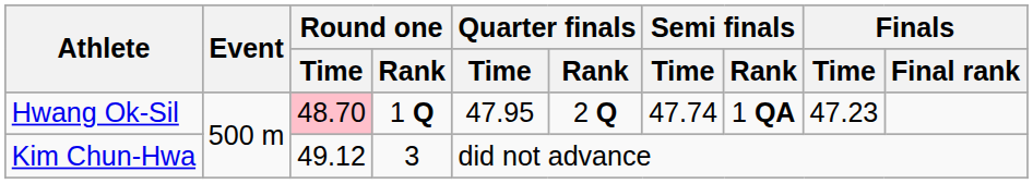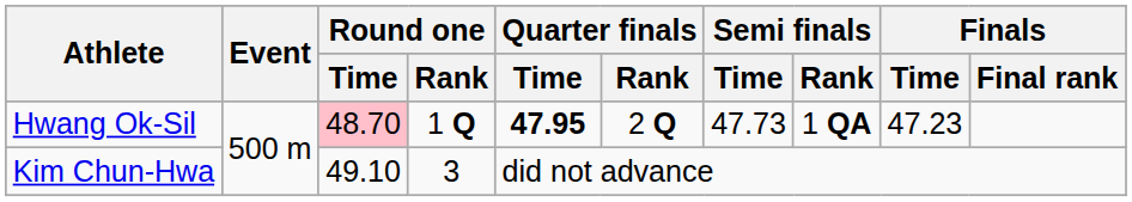Hwang Ok-Sil | Quarter finals / Time: normal -> bold
Hwang Ok-Sil | Semi finals / Time: 47.74 -> 47.73
Kim Chun-Hwa | Round one / Time: 49.12 -> 49.10
